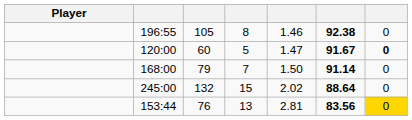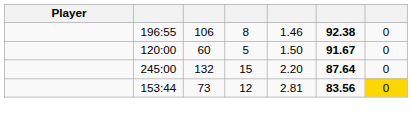196:55 | column 3: 105 -> 106
120:00 | column 5: 1.47 -> 1.50
120:00 | column 7: bold -> normal
- row: 168:00 | 79 | 7 | 1.50 | 91.14 | 0
245:00 | column 5: 2.02 -> 2.20
245:00 | column 6: 88.64 -> 87.64
153:44 | column 3: 76 -> 73
153:44 | column 4: 13 -> 12
